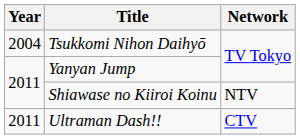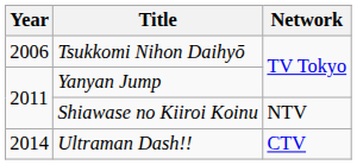Tsukkomi Nihon Daihyō | Year: 2004 -> 2006
Ultraman Dash!! | Year: 2011 -> 2014
